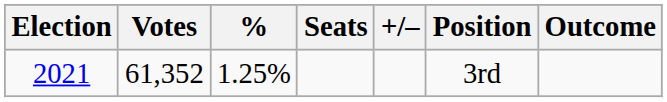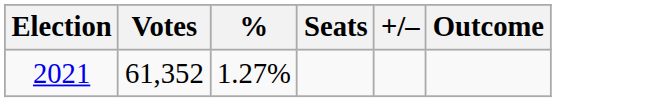- column: Position | 3rd
2021 | %: 1.25% -> 1.27%
